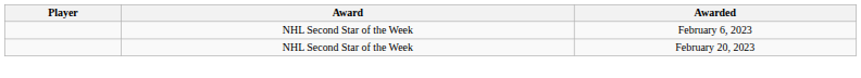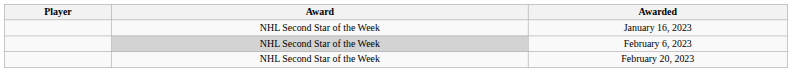+ row: NHL Second Star of the Week | January 16, 2023
February 6, 2023 | Award: no background -> lightgrey background
